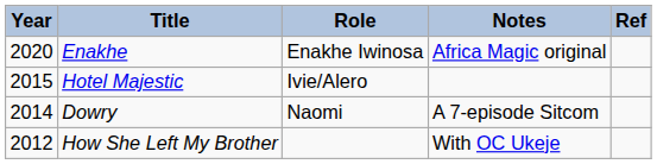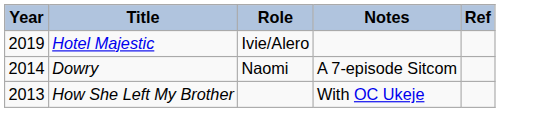- row: 2020 | Enakhe | Enakhe Iwinosa | Africa Magic original
Hotel Majestic | Year: 2015 -> 2019
How She Left My Brother | Year: 2012 -> 2013
